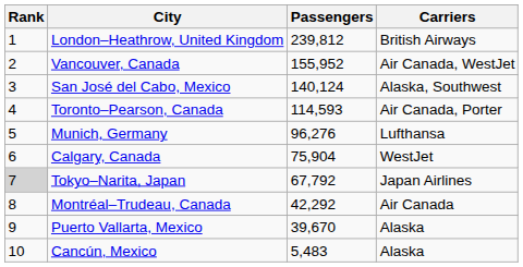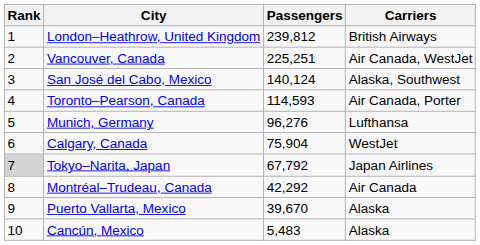Vancouver, Canada | Passengers: 155,952 -> 225,251
